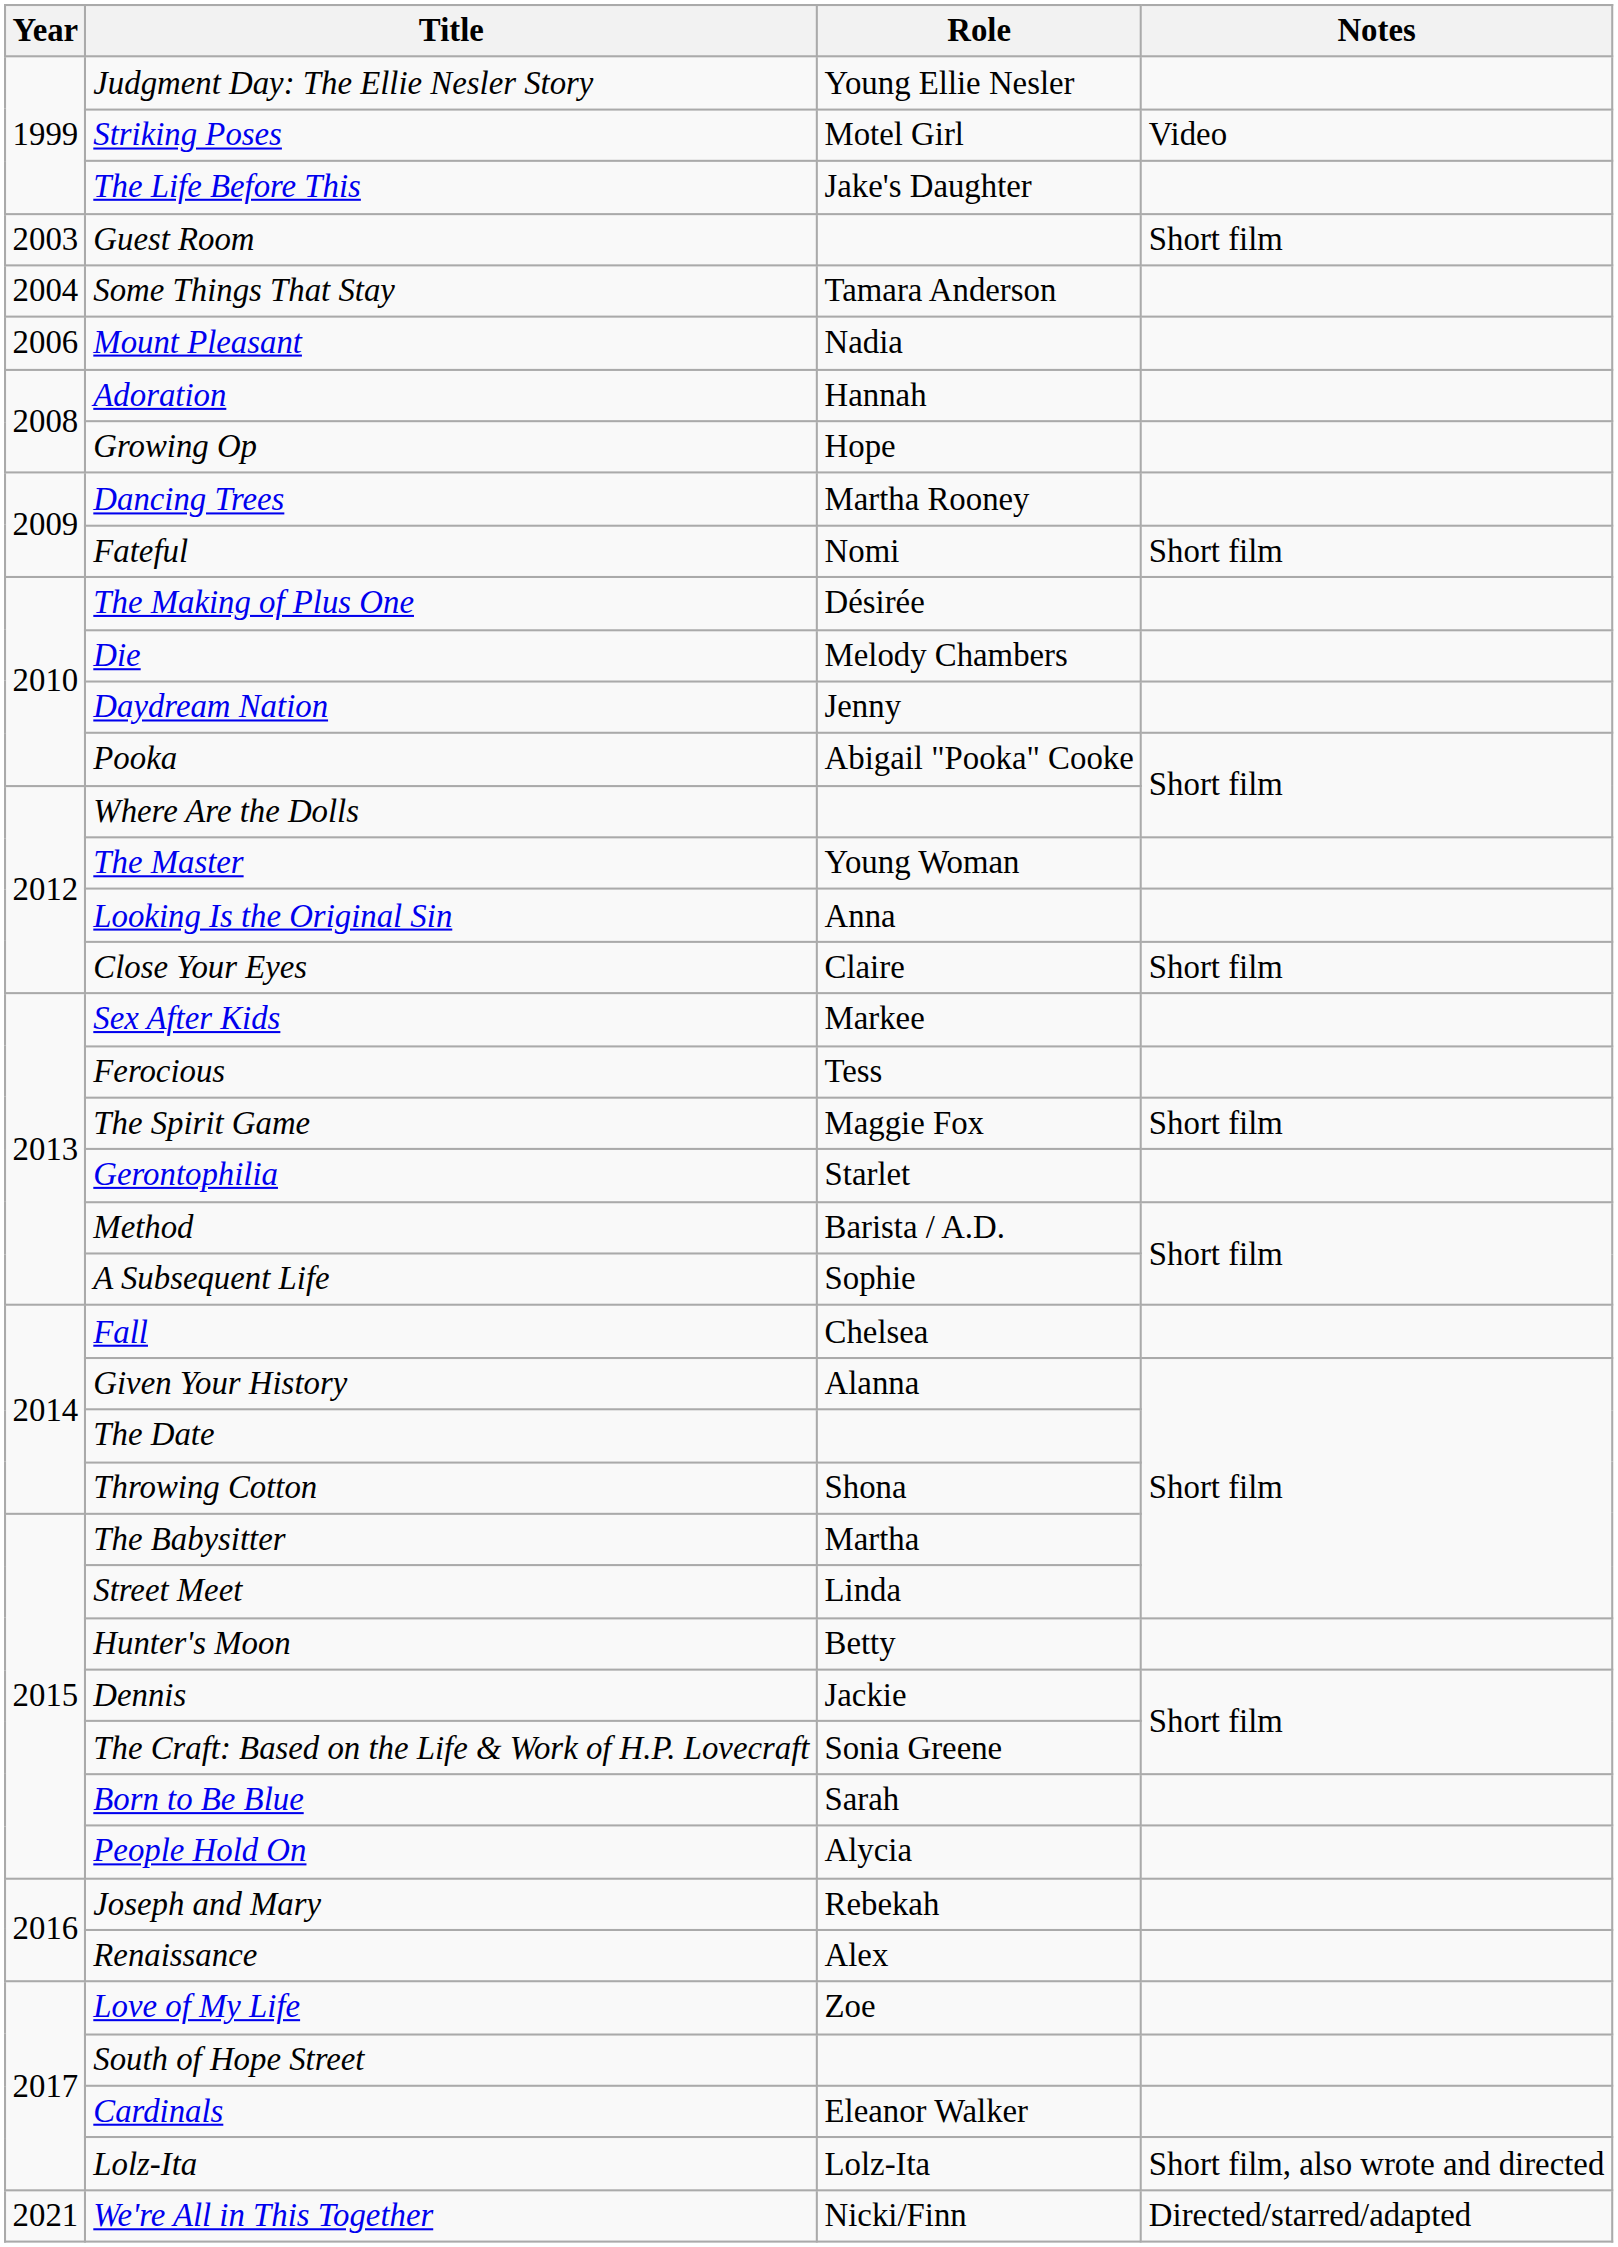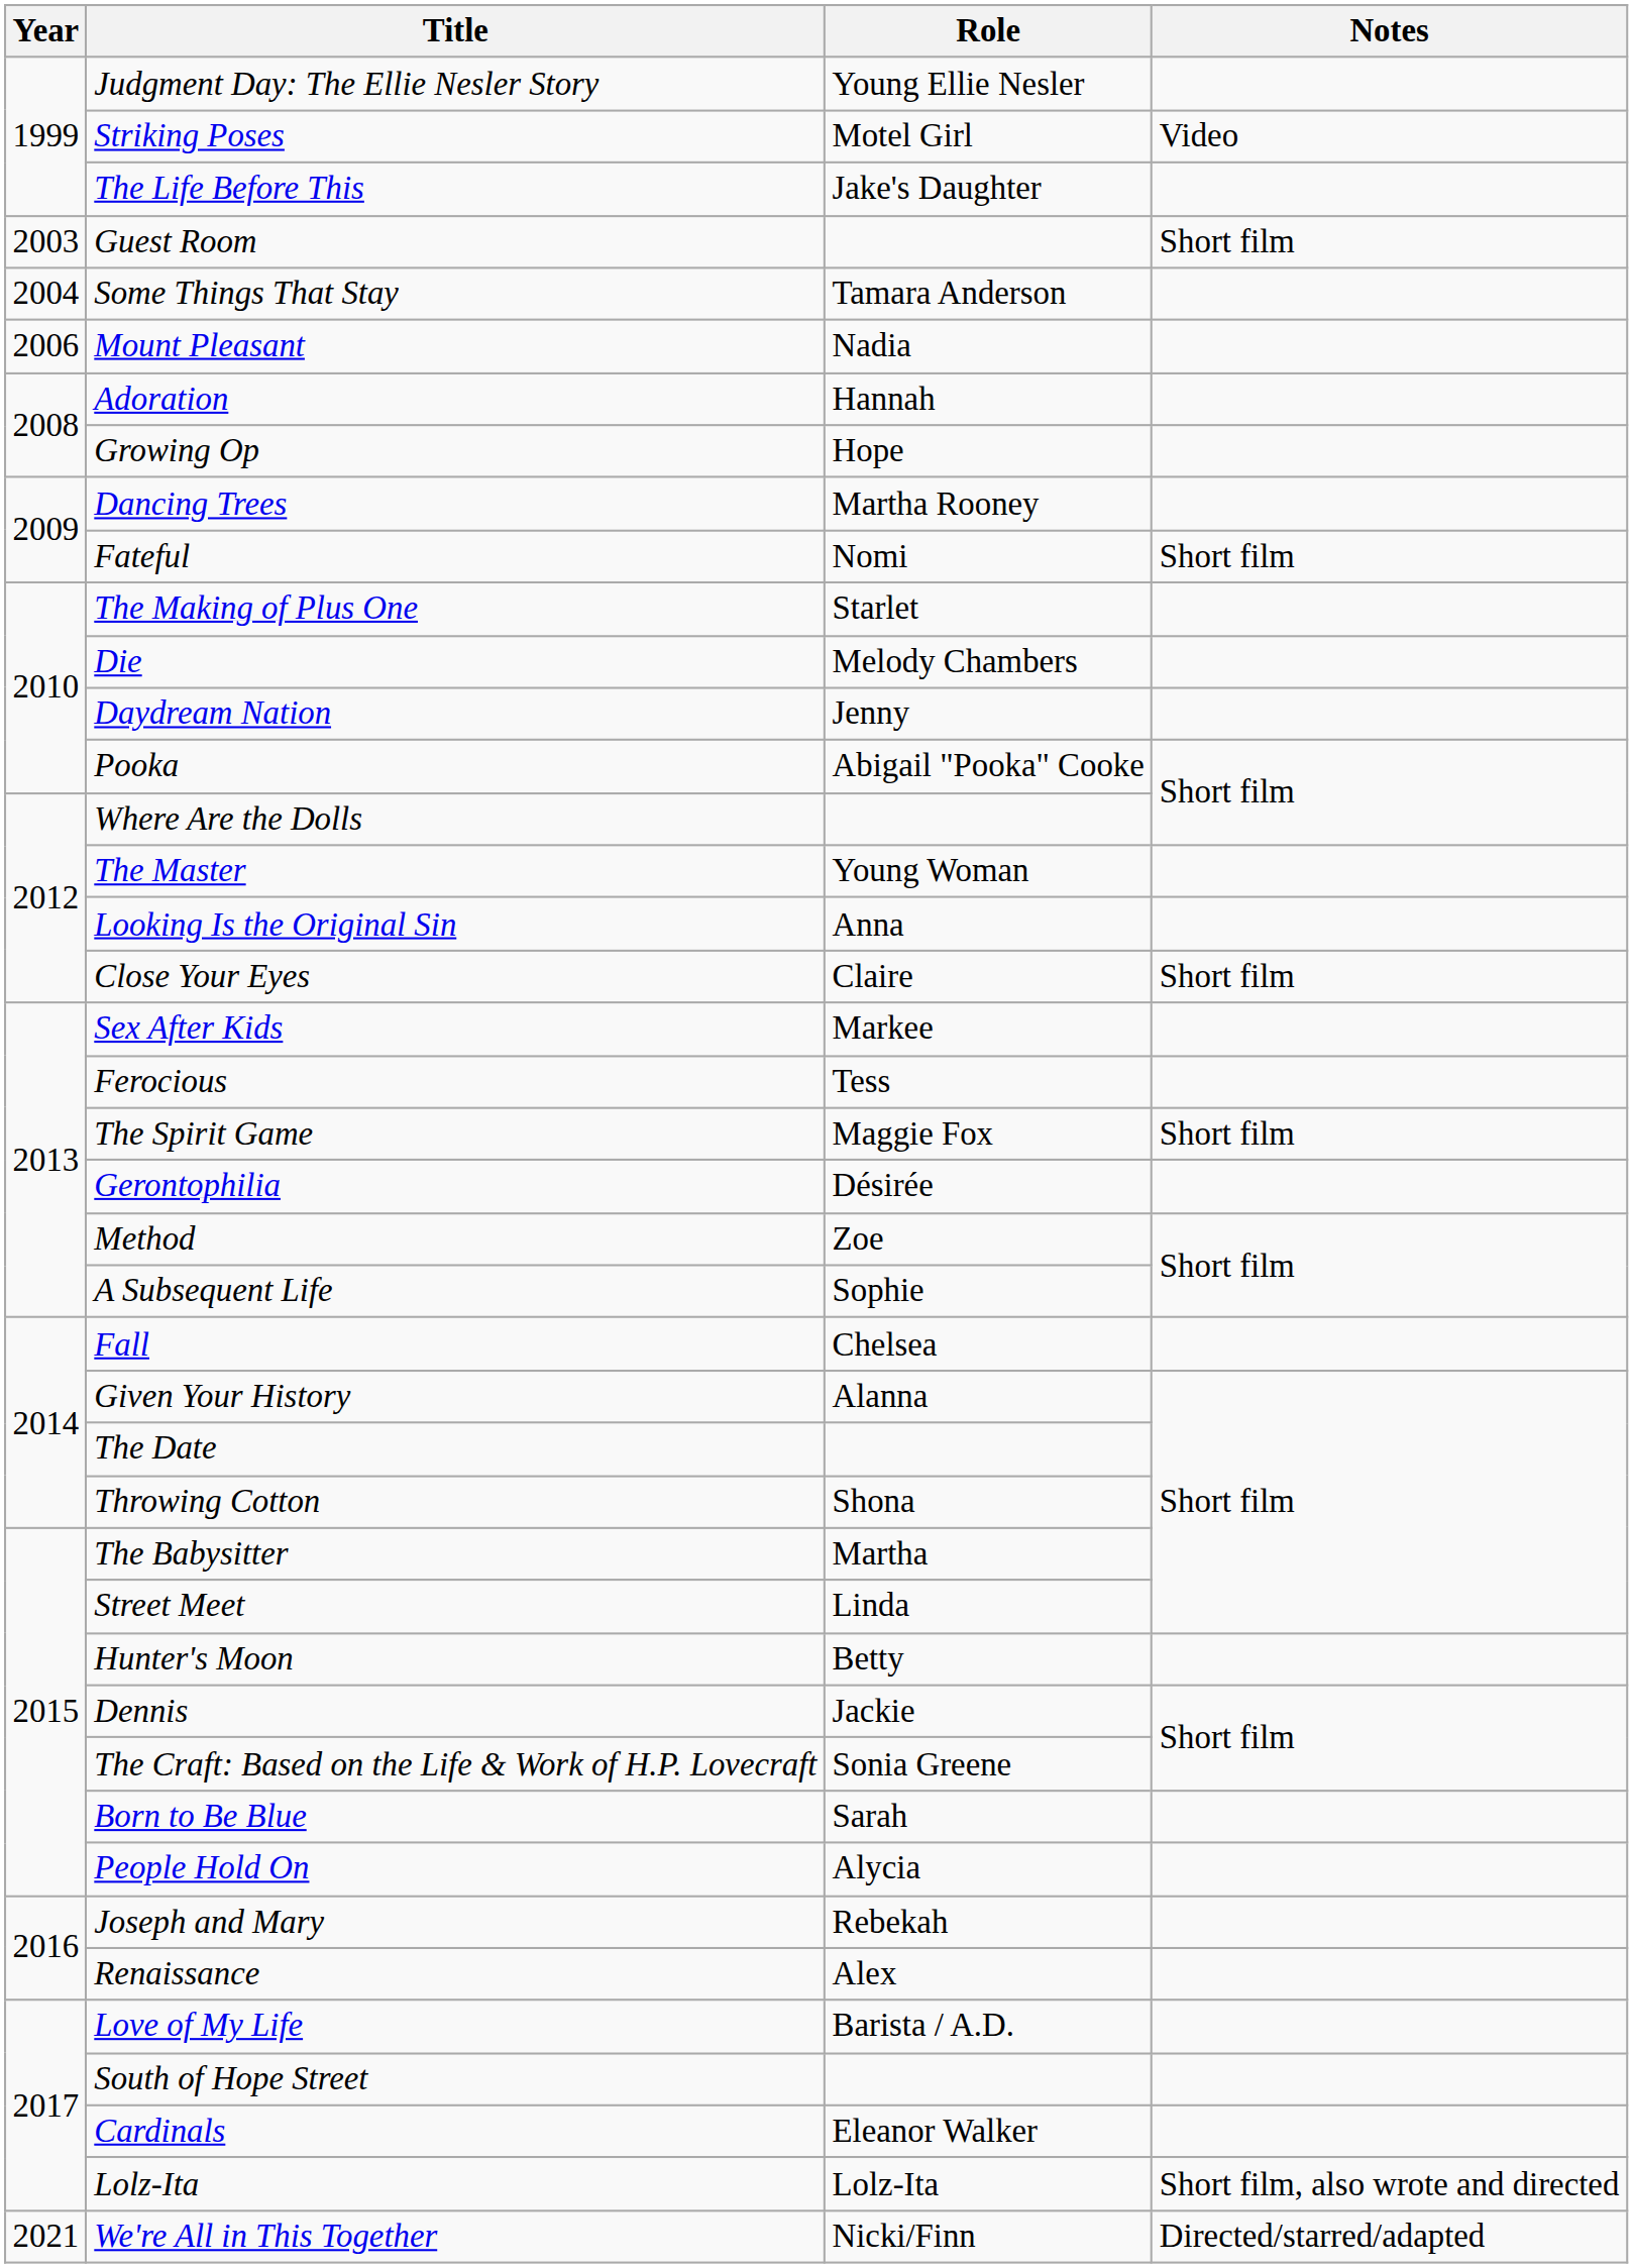The Making of Plus One | Role: Désirée -> Starlet
Gerontophilia | Role: Starlet -> Désirée
Method | Role: Barista / A.D. -> Zoe
Love of My Life | Role: Zoe -> Barista / A.D.
